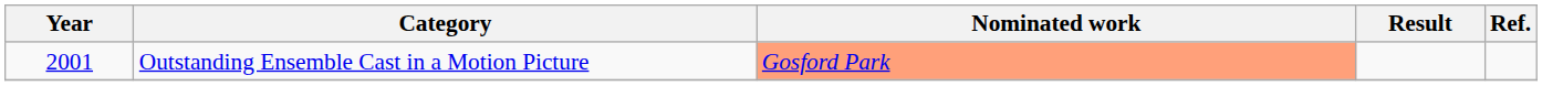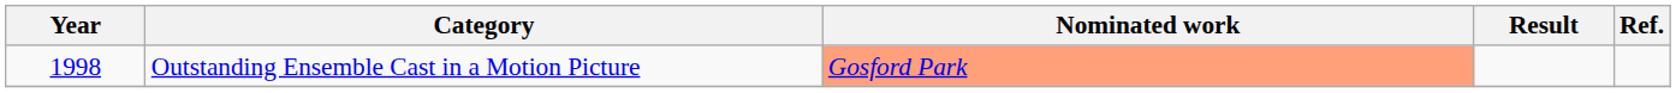Outstanding Ensemble Cast in a Motion Picture | Year: 2001 -> 1998
